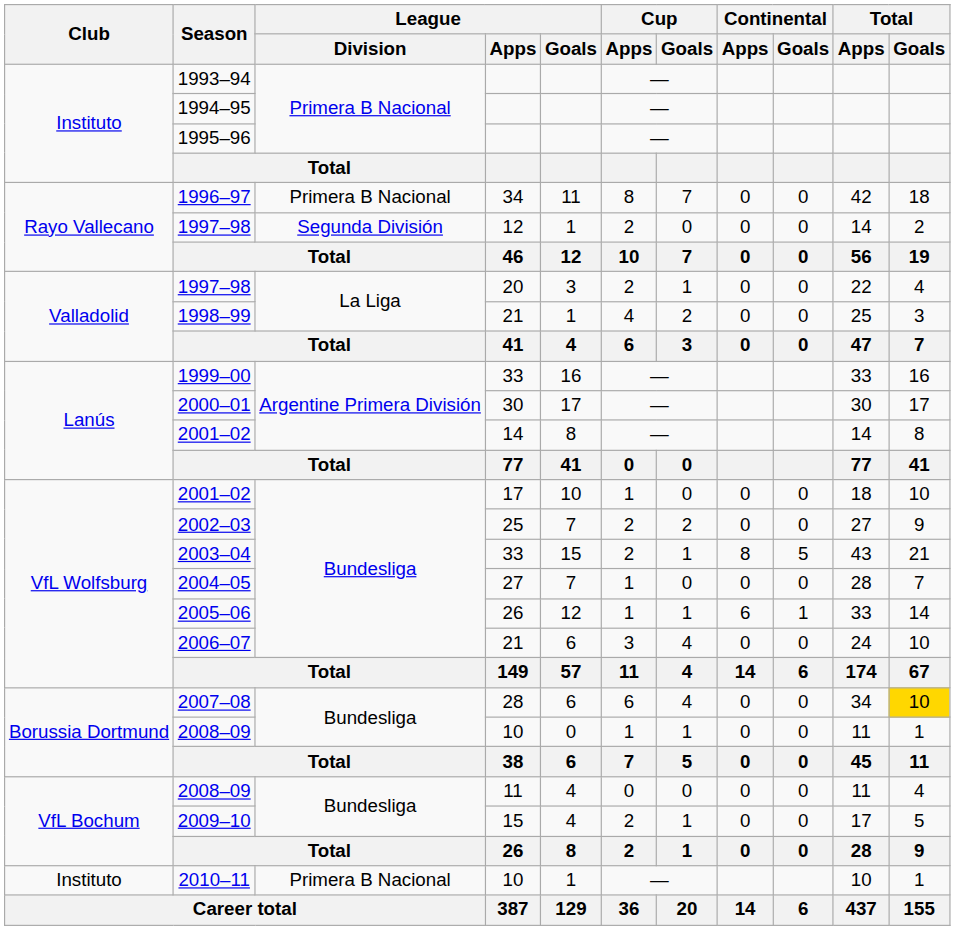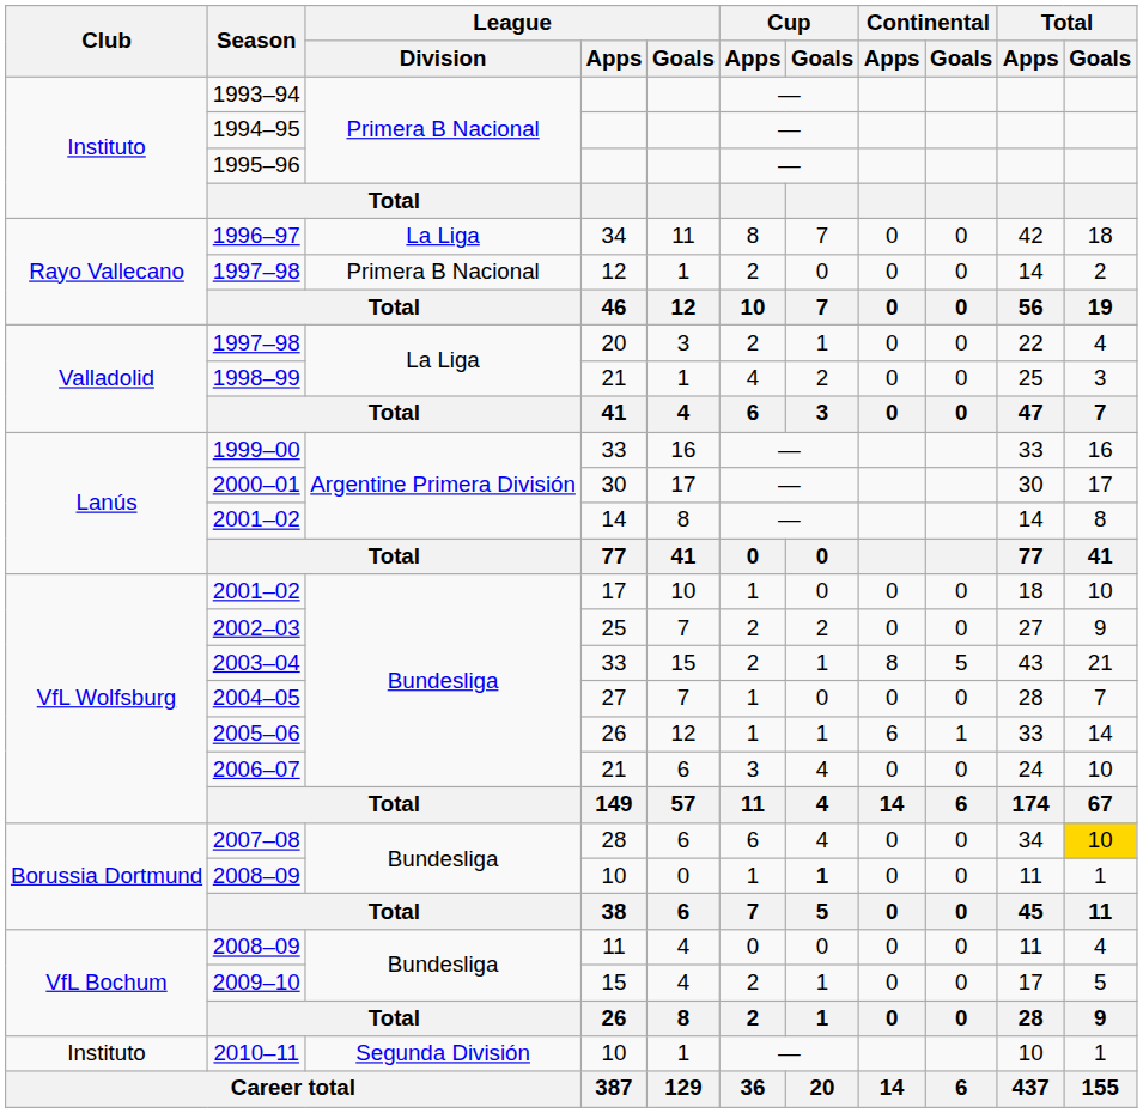1996–97 | League / Division: Primera B Nacional -> La Liga
1997–98 / 12 | League / Division: Segunda División -> Primera B Nacional
2008–09 / 10 | Cup / Goals: normal -> bold
2010–11 | League / Division: Primera B Nacional -> Segunda División
